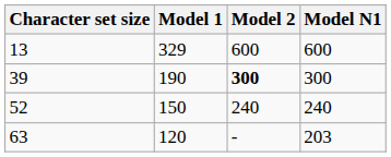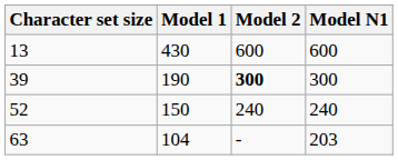13 | Model 1: 329 -> 430
63 | Model 1: 120 -> 104
